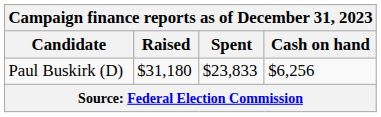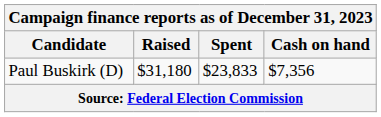Paul Buskirk (D) | Cash on hand: $6,256 -> $7,356
